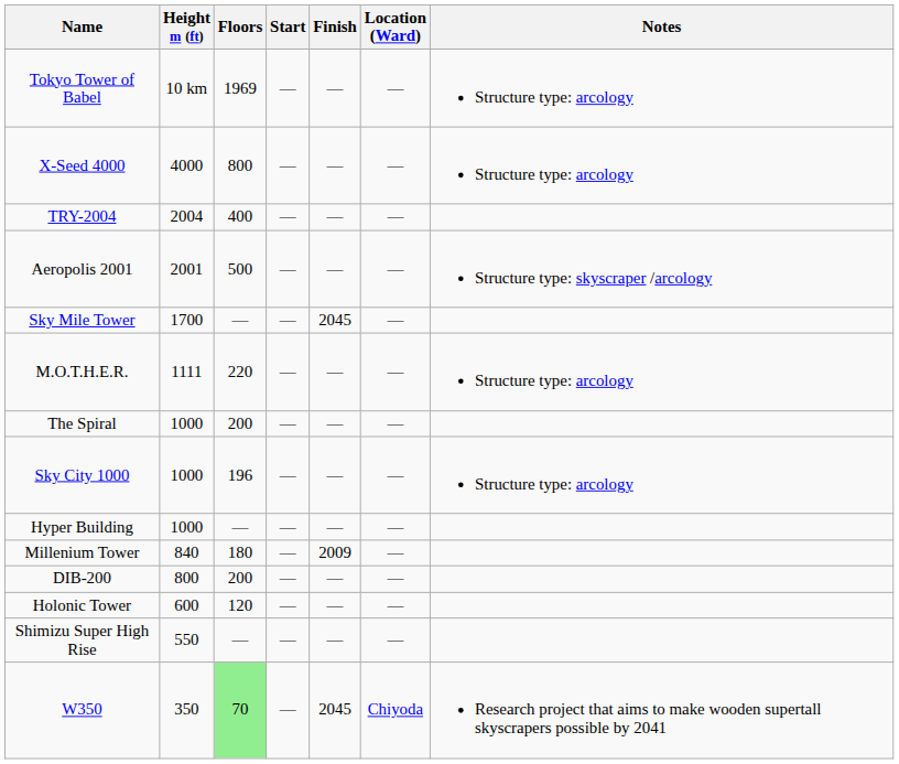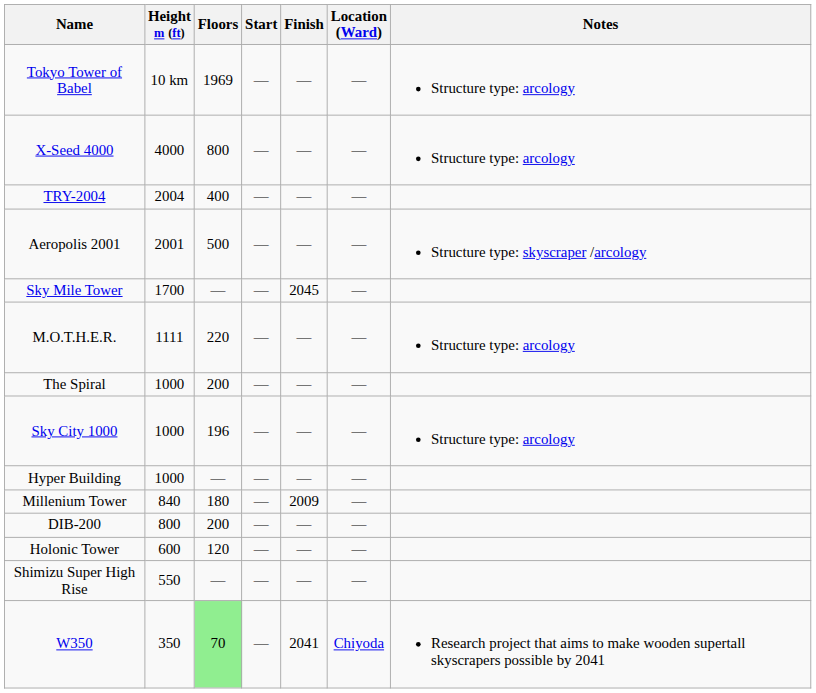W350 | Finish: 2045 -> 2041
